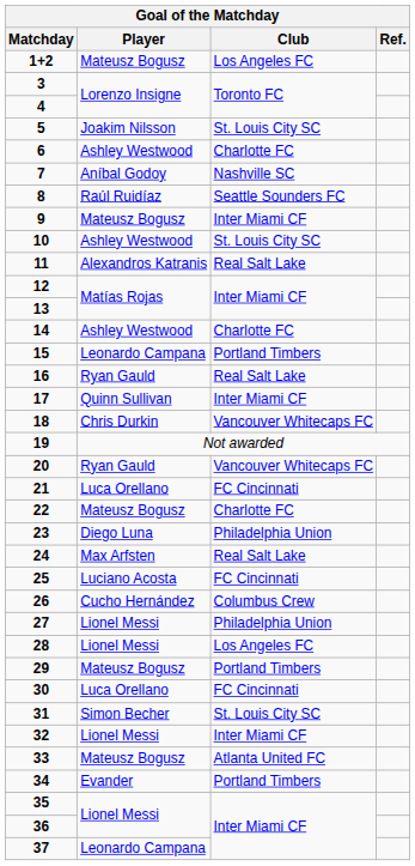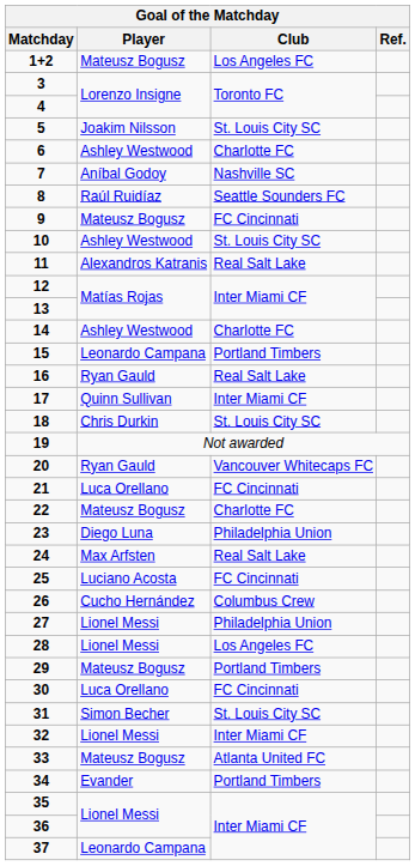9 | Club: Inter Miami CF -> FC Cincinnati
18 | Club: Vancouver Whitecaps FC -> St. Louis City SC
